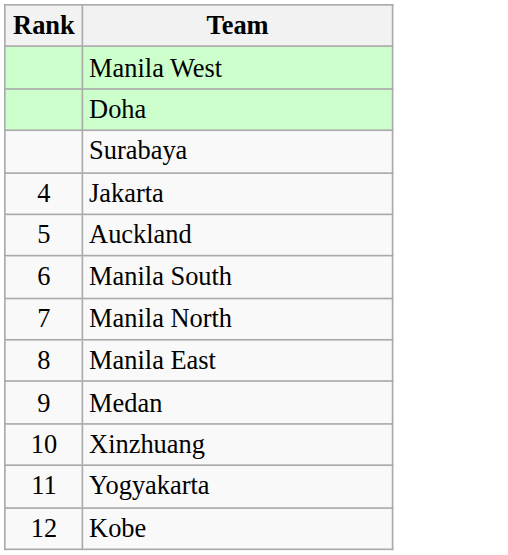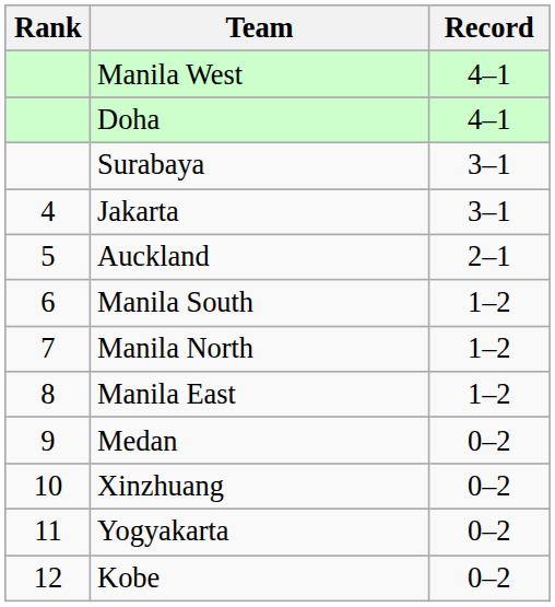+ column: Record | 4–1 | 4–1 | 3–1 | 3–1 | 2–1 | 1–2 | 1–2 | 1–2 | 0–2 | 0–2 | 0–2 | 0–2
